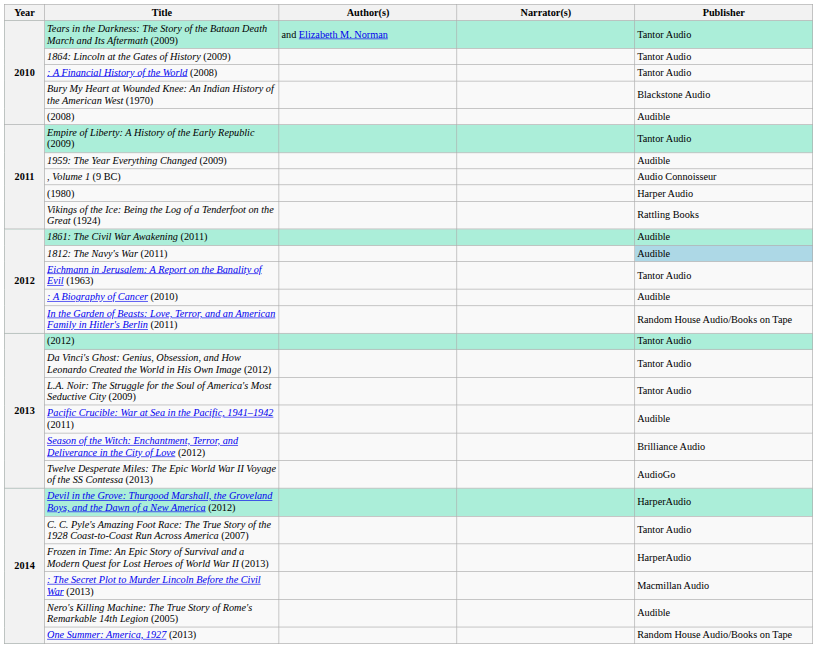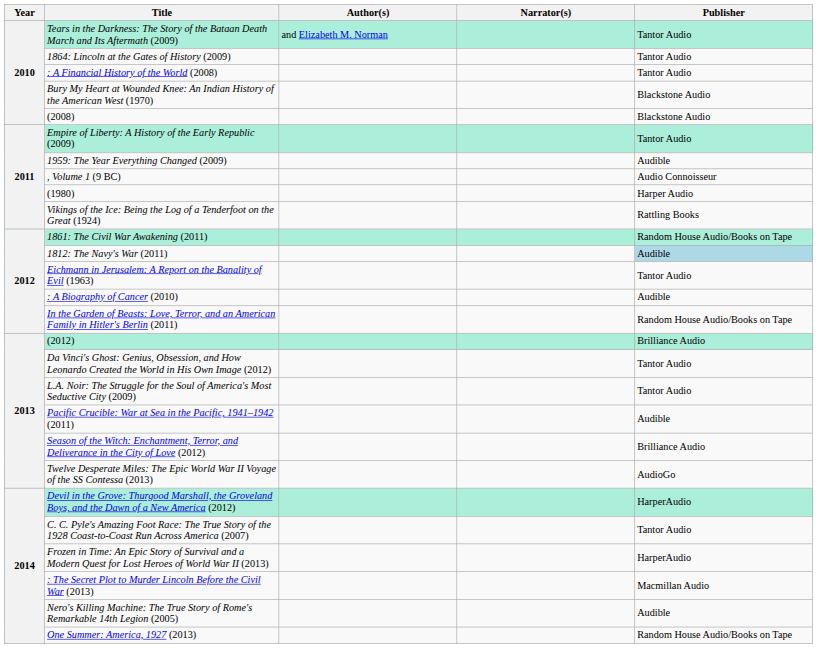(2008) | Publisher: Audible -> Blackstone Audio
1861: The Civil War Awakening (2011) | Publisher: Audible -> Random House Audio/Books on Tape
(2012) | Publisher: Tantor Audio -> Brilliance Audio
